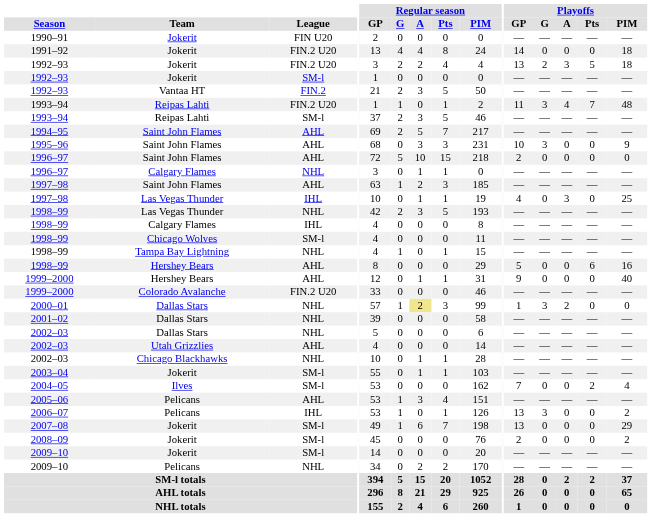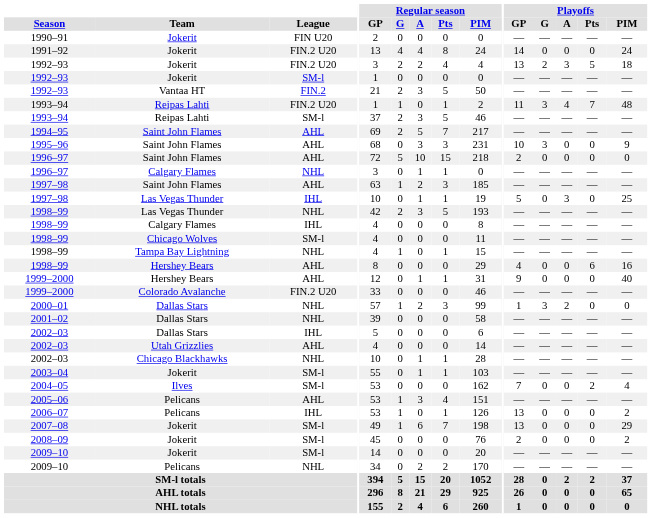1991–92 | Playoffs / PIM: 18 -> 24
1997–98 / Las Vegas Thunder | Playoffs / GP: 4 -> 5
1998–99 / Hershey Bears | Playoffs / GP: 5 -> 4
2000–01 | Regular season / A: khaki background -> no background
2002–03 / Dallas Stars | League: NHL -> IHL
2006–07 | Playoffs / G: 3 -> 0
